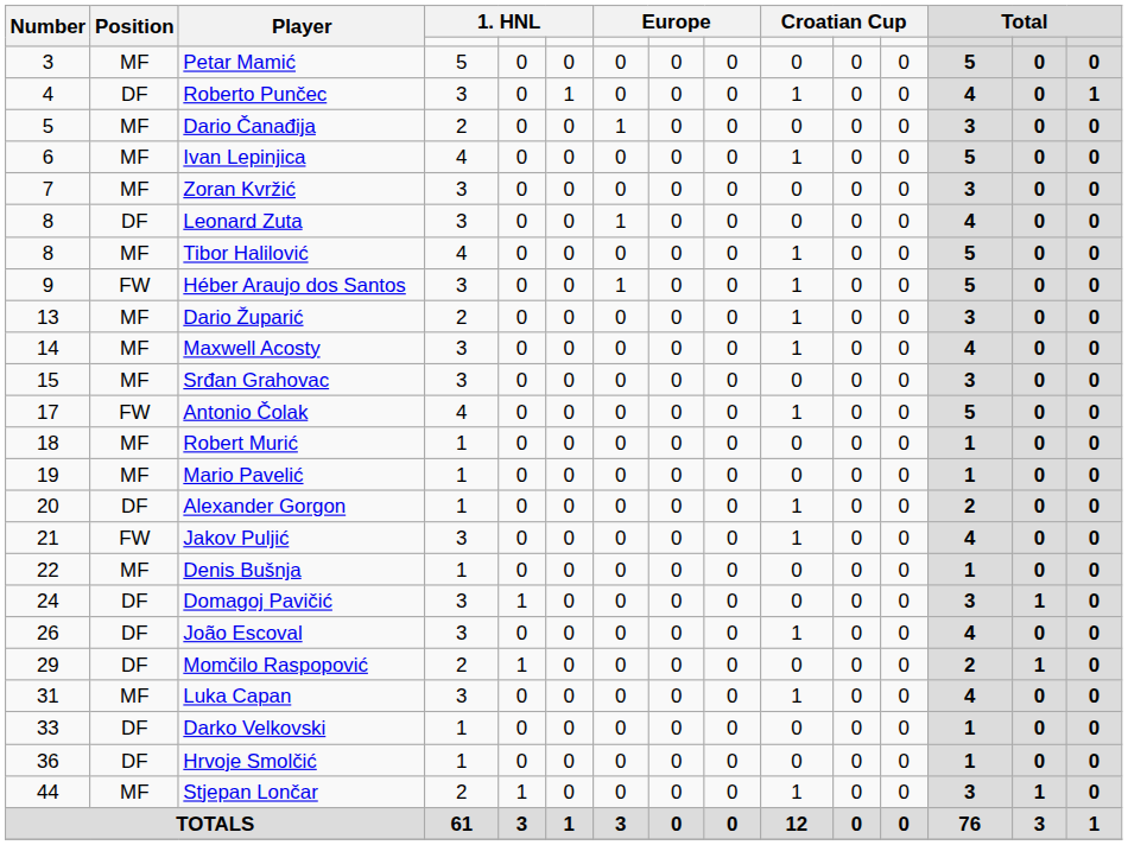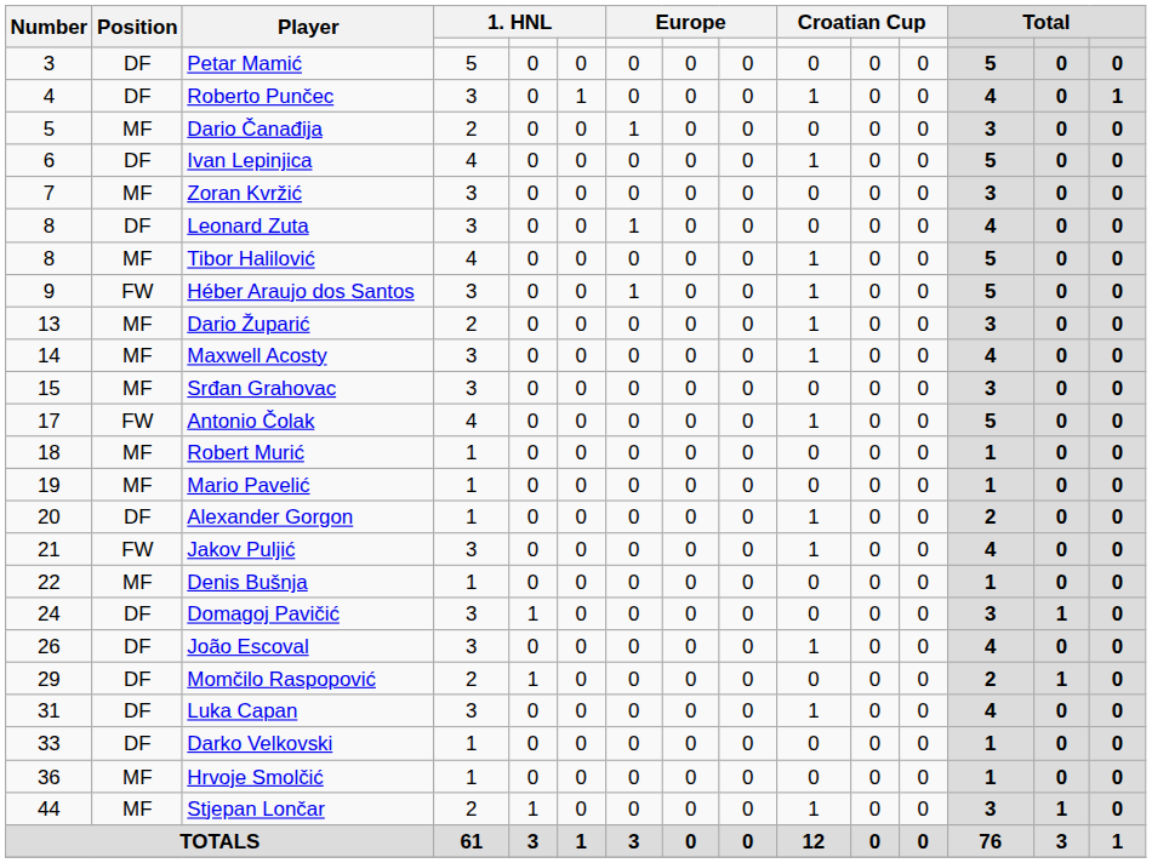Petar Mamić | Position: MF -> DF
Ivan Lepinjica | Position: MF -> DF
Luka Capan | Position: MF -> DF
Hrvoje Smolčić | Position: DF -> MF
